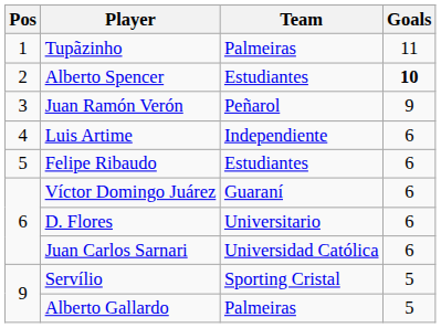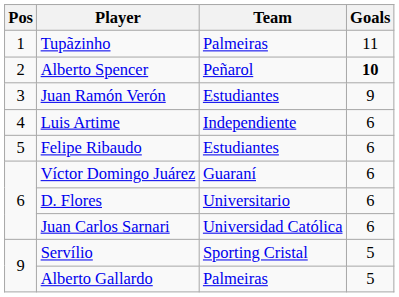Alberto Spencer | Team: Estudiantes -> Peñarol
Juan Ramón Verón | Team: Peñarol -> Estudiantes
